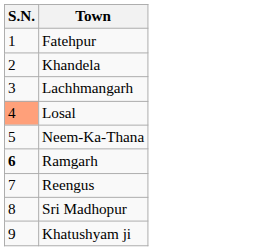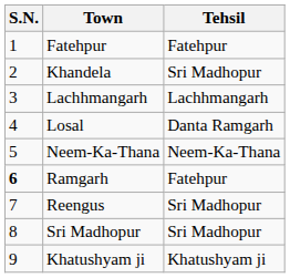+ column: Tehsil | Fatehpur | Sri Madhopur | Lachhmangarh | Danta Ramgarh | Neem-Ka-Thana | Fatehpur | Sri Madhopur | Sri Madhopur | Khatushyam ji
Losal | S.N.: lightsalmon background -> no background
